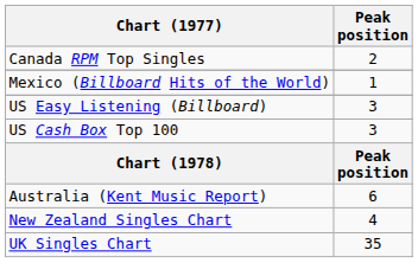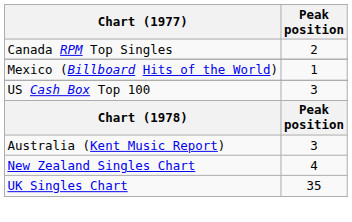- row: US Easy Listening (Billboard) | 3
Australia (Kent Music Report) | Peak position: 6 -> 3
